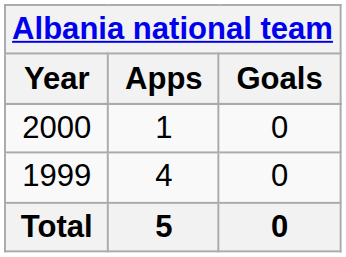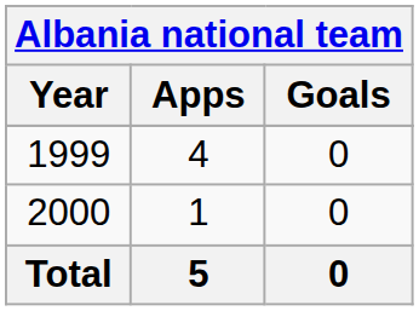rows swapped: 1999 <-> 2000
